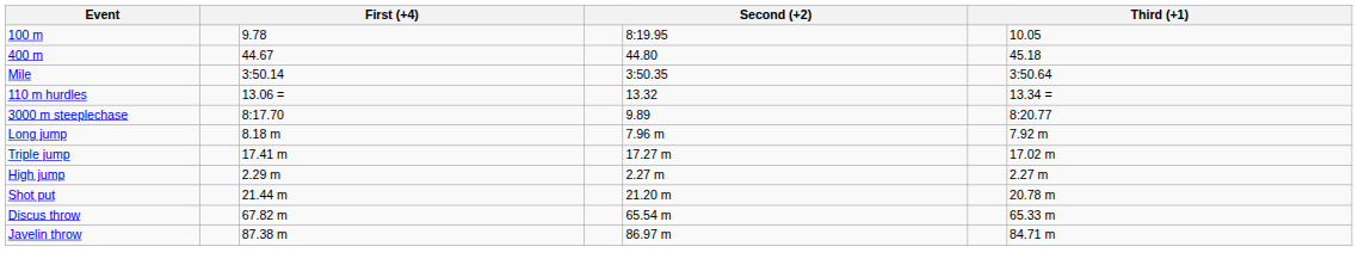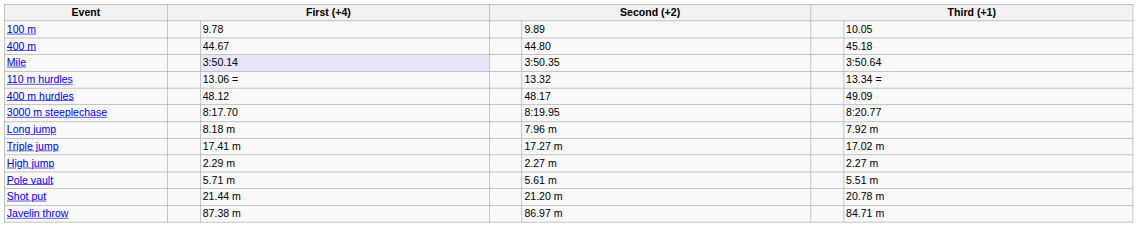100 m | column 5: 8:19.95 -> 9.89
Mile | column 3: no background -> lavender background
+ row: 400 m hurdles | 48.12 | 48.17 | 49.09
3000 m steeplechase | column 5: 9.89 -> 8:19.95
+ row: Pole vault | 5.71 m | 5.61 m | 5.51 m
- row: Discus throw | 67.82 m | 65.54 m | 65.33 m
